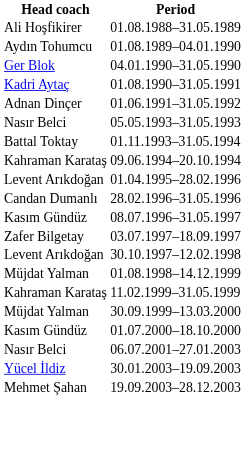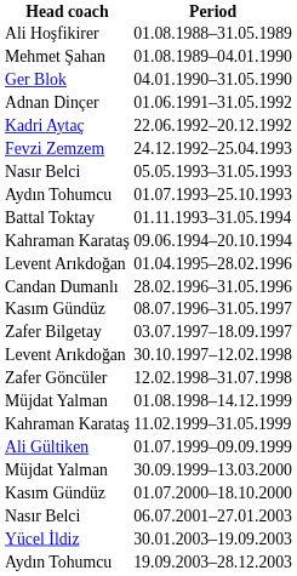01.08.1989–04.01.1990 | Head coach: Aydın Tohumcu -> Mehmet Şahan
- row: Kadri Aytaç | 01.08.1990–31.05.1991
+ row: Kadri Aytaç | 22.06.1992–20.12.1992
+ row: Fevzi Zemzem | 24.12.1992–25.04.1993
+ row: Aydın Tohumcu | 01.07.1993–25.10.1993
+ row: Zafer Göncüler | 12.02.1998–31.07.1998
+ row: Ali Gültiken | 01.07.1999–09.09.1999
19.09.2003–28.12.2003 | Head coach: Mehmet Şahan -> Aydın Tohumcu
